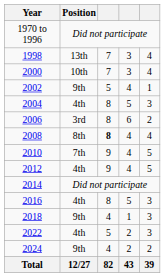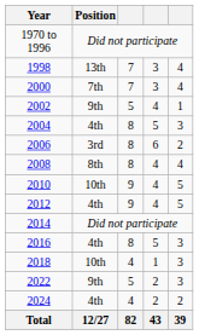2000 | Position: 10th -> 7th
2008 | column 3: bold -> normal
2010 | Position: 7th -> 10th
2018 | Position: 9th -> 10th
2022 | Position: 4th -> 9th
2024 | Position: 9th -> 4th
